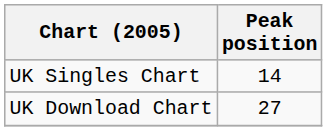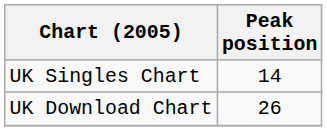UK Download Chart | Peak position: 27 -> 26
